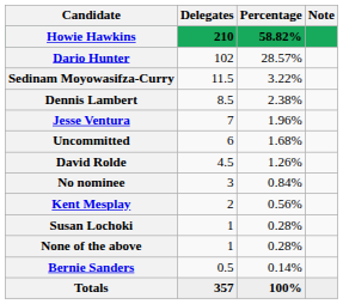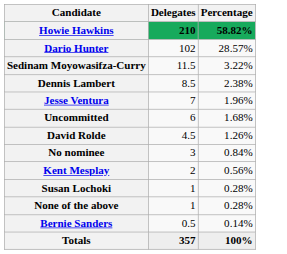- column: Note
